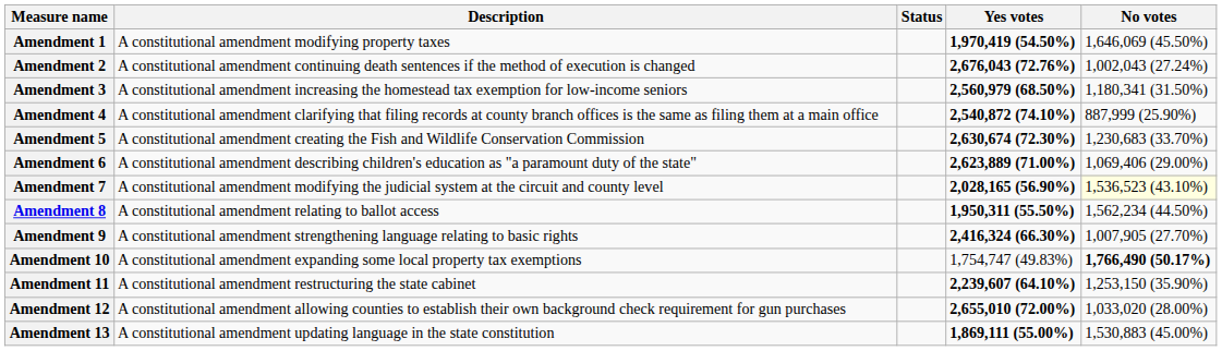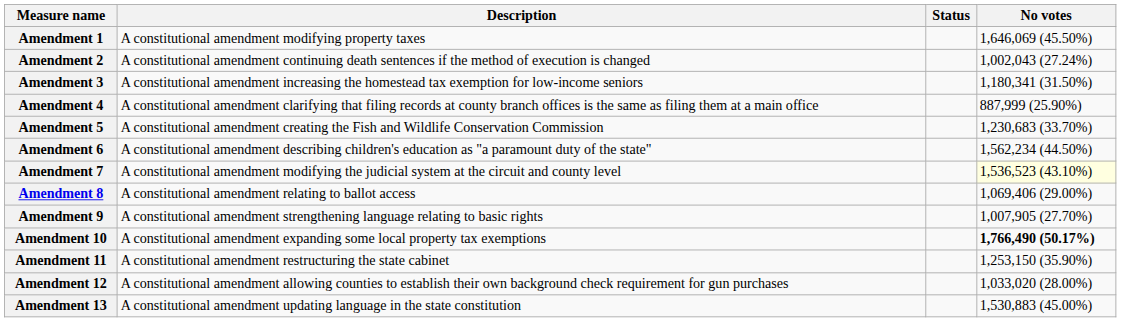- column: Yes votes | 1,970,419 (54.50%) | 2,676,043 (72.76%) | 2,560,979 (68.50%) | 2,540,872 (74.10%) | 2,630,674 (72.30%) | 2,623,889 (71.00%) | 2,028,165 (56.90%) | 1,950,311 (55.50%) | 2,416,324 (66.30%) | 1,754,747 (49.83%) | 2,239,607 (64.10%) | 2,655,010 (72.00%) | 1,869,111 (55.00%)
Amendment 6 | No votes: 1,069,406 (29.00%) -> 1,562,234 (44.50%)
Amendment 8 | No votes: 1,562,234 (44.50%) -> 1,069,406 (29.00%)
